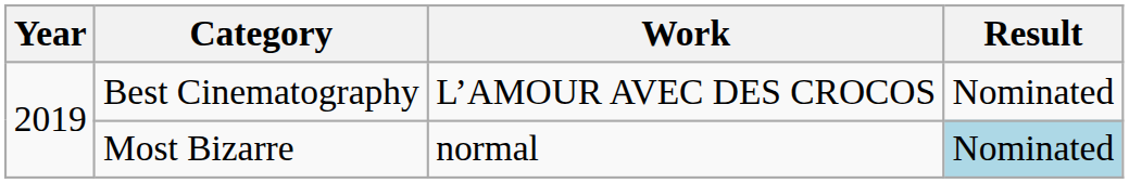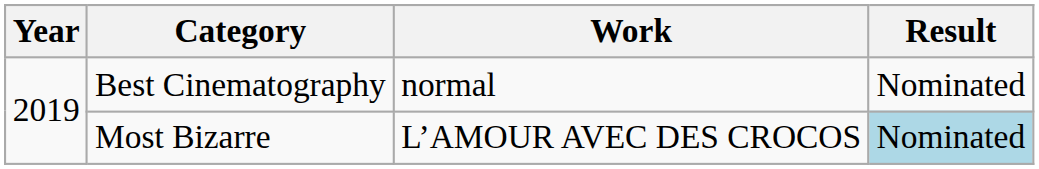Best Cinematography | Work: L’AMOUR AVEC DES CROCOS -> normal
Most Bizarre | Work: normal -> L’AMOUR AVEC DES CROCOS
